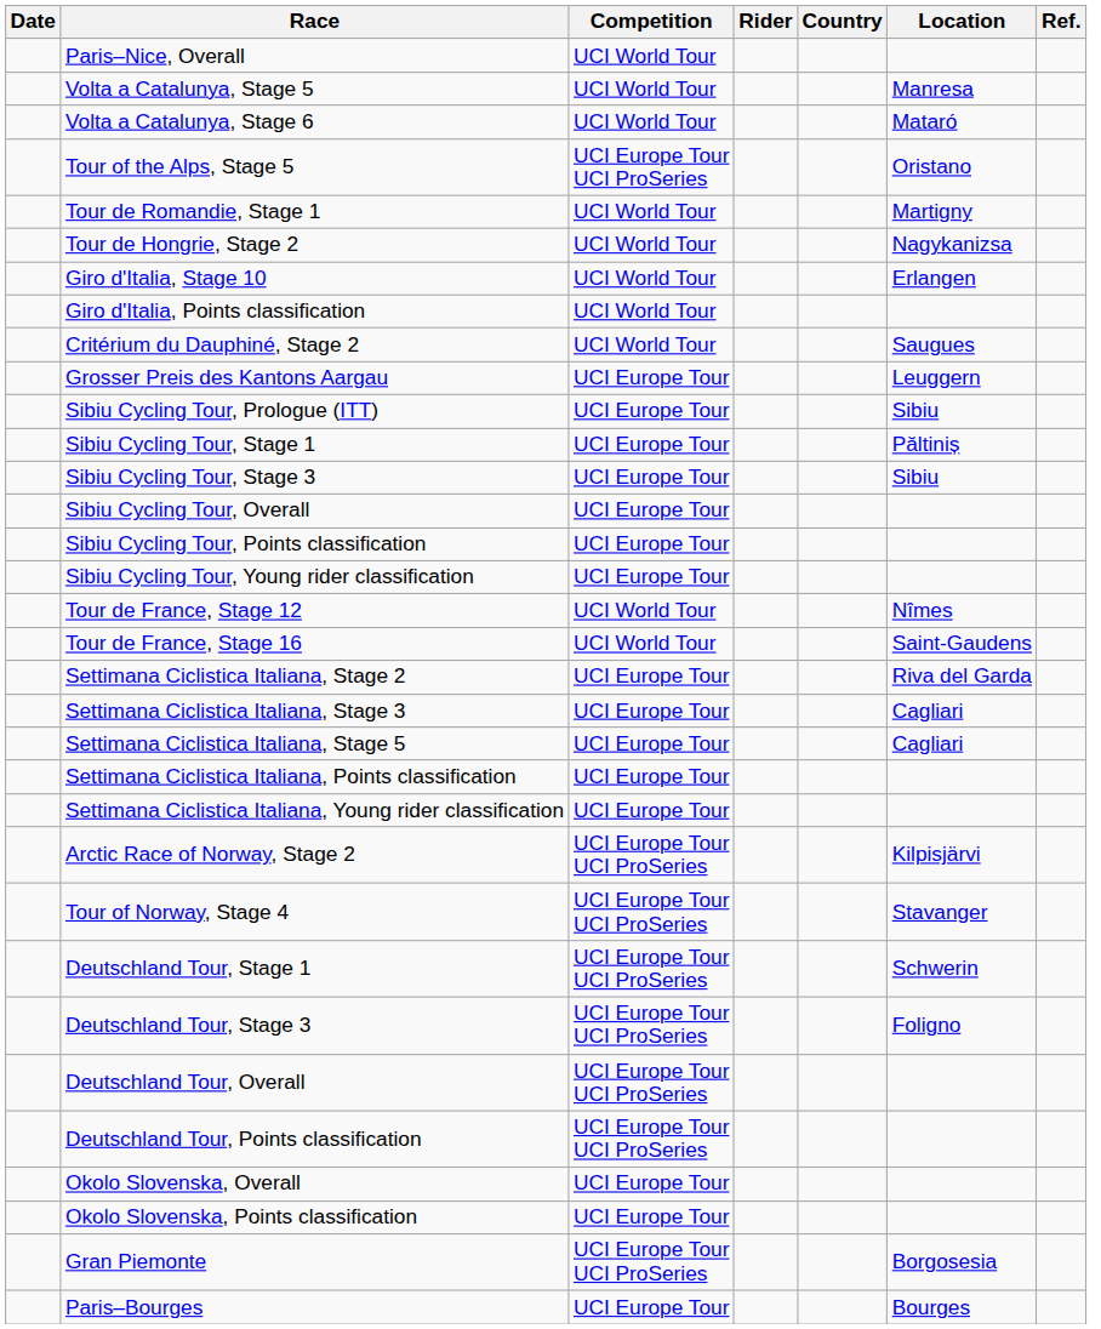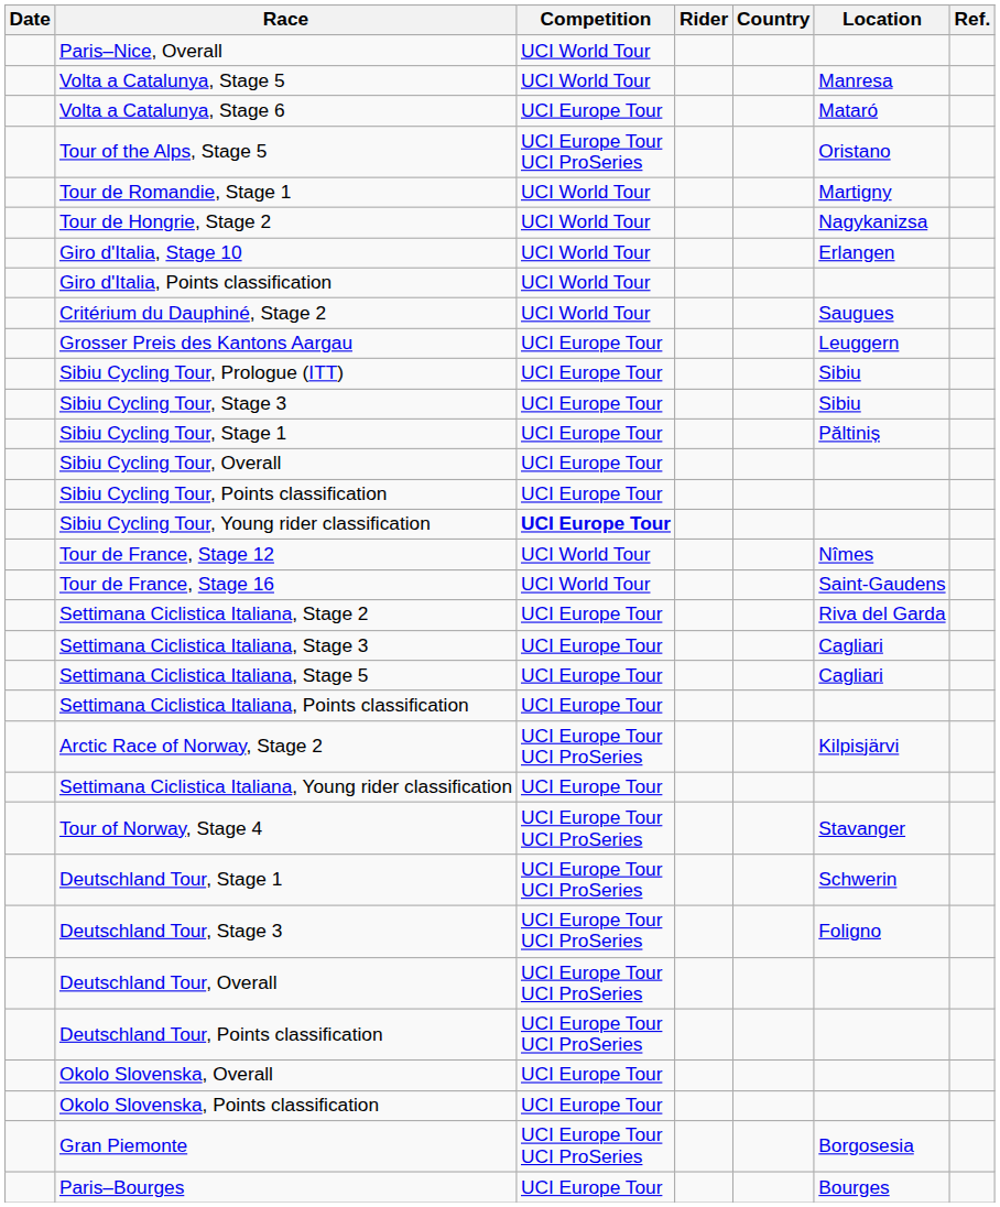Volta a Catalunya, Stage 6 | Competition: UCI World Tour -> UCI Europe Tour
rows swapped: Sibiu Cycling Tour, Stage 1 <-> Sibiu Cycling Tour, Stage 3
Sibiu Cycling Tour, Young rider classification | Competition: normal -> bold
rows swapped: Settimana Ciclistica Italiana, Young rider classification <-> Arctic Race of Norway, Stage 2
